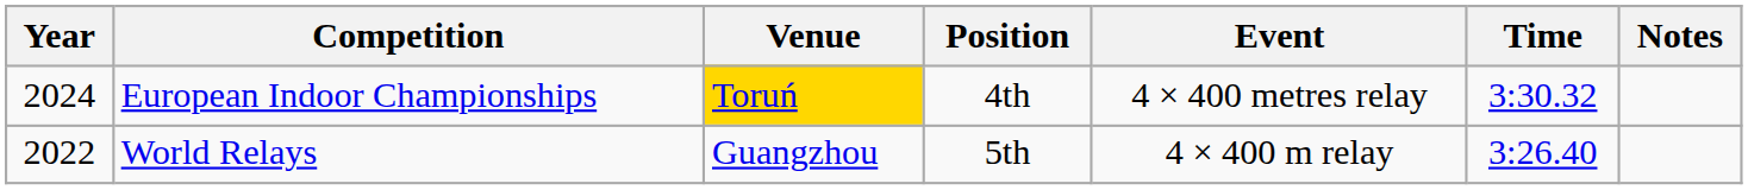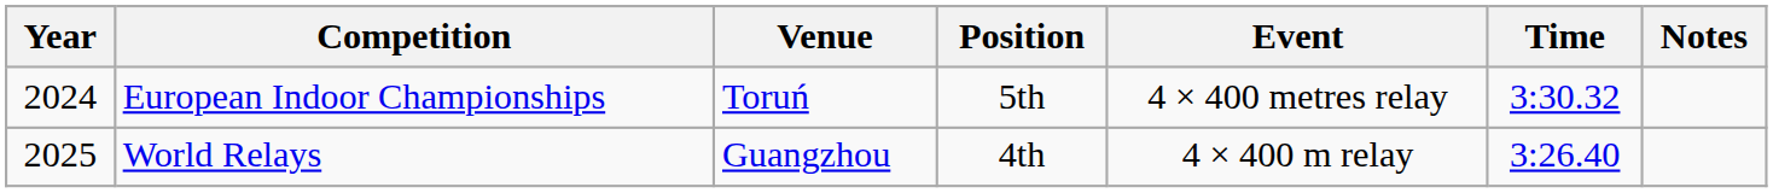European Indoor Championships | Venue: gold background -> no background
European Indoor Championships | Position: 4th -> 5th
World Relays | Year: 2022 -> 2025
World Relays | Position: 5th -> 4th
